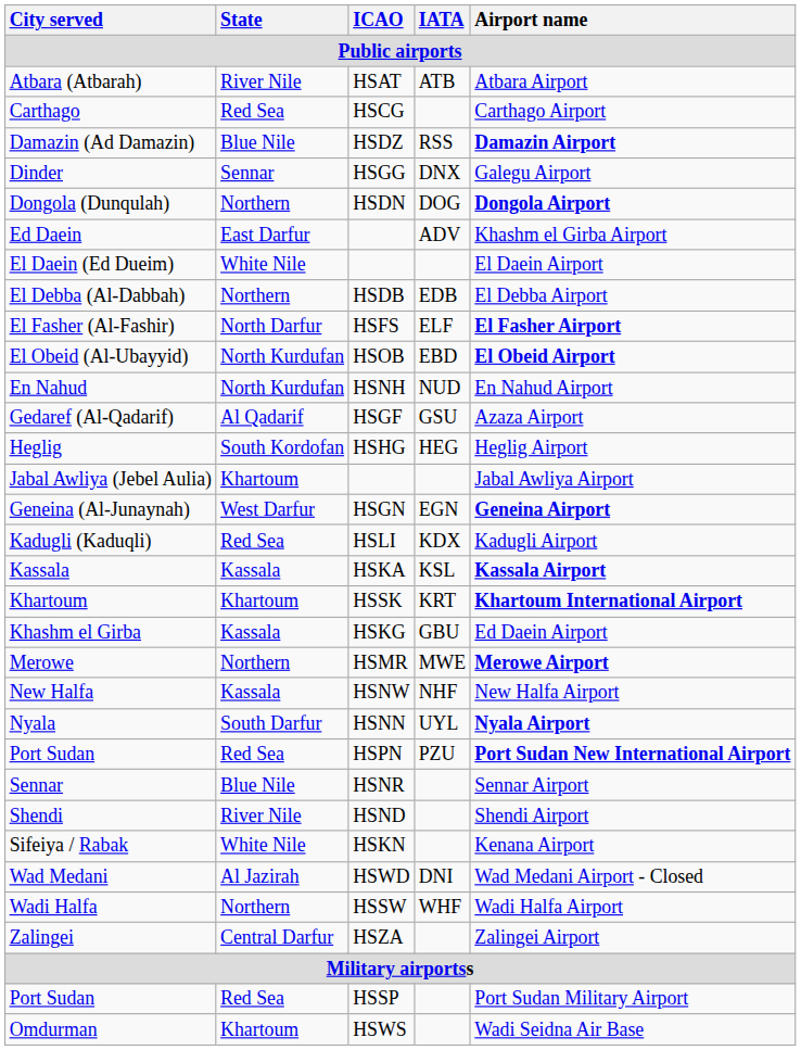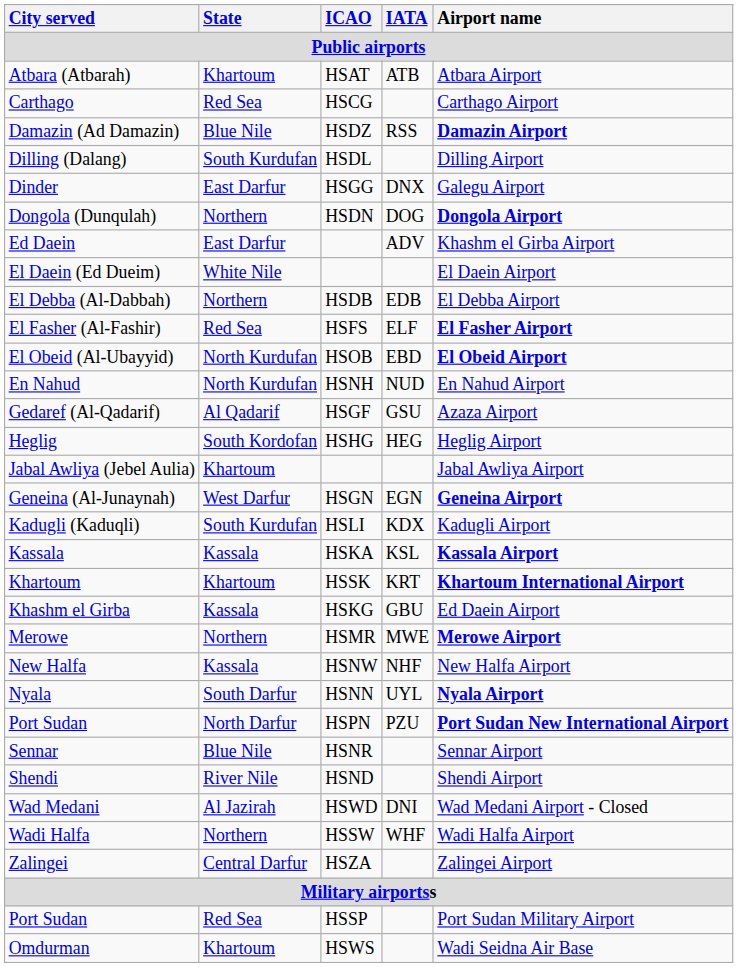Atbara (Atbarah) | State: River Nile -> Khartoum
+ row: Dilling (Dalang) | South Kurdufan | HSDL | Dilling Airport
Dinder | State: Sennar -> East Darfur
El Fasher (Al-Fashir) | State: North Darfur -> Red Sea
Kadugli (Kaduqli) | State: Red Sea -> South Kurdufan
Port Sudan / HSPN | State: Red Sea -> North Darfur
- row: Sifeiya / Rabak | White Nile | HSKN | Kenana Airport
